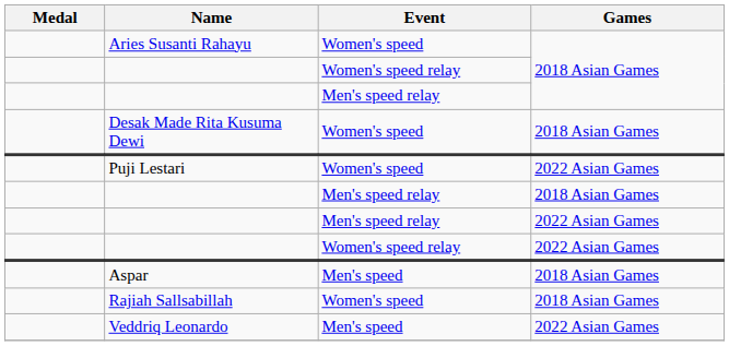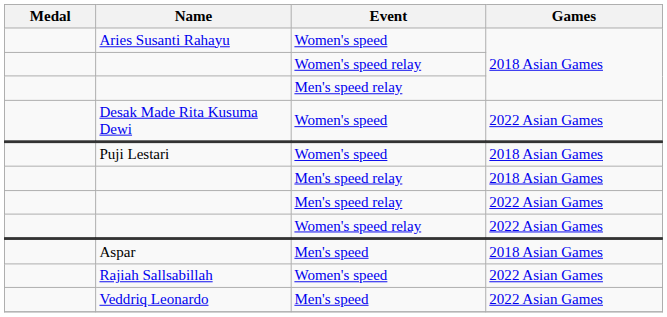Desak Made Rita Kusuma Dewi | Games: 2018 Asian Games -> 2022 Asian Games
Puji Lestari | Games: 2022 Asian Games -> 2018 Asian Games
Rajiah Sallsabillah | Games: 2018 Asian Games -> 2022 Asian Games
